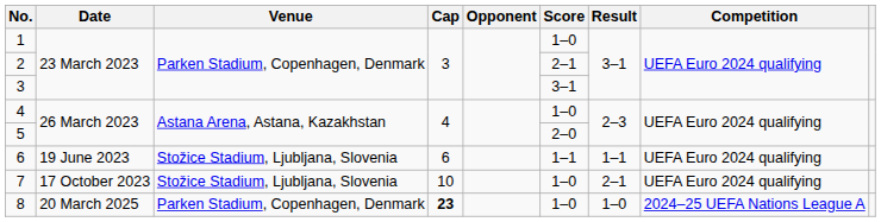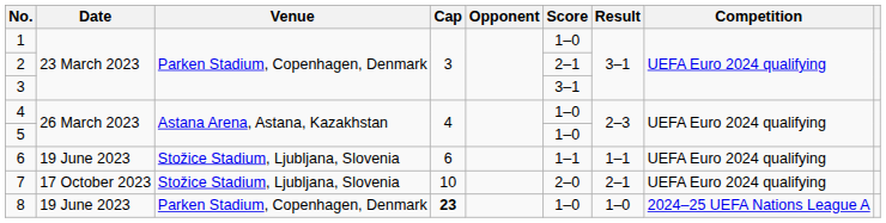5 | Score: 2–0 -> 1–0
7 | Score: 1–0 -> 2–0
8 | Date: 20 March 2025 -> 19 June 2023
